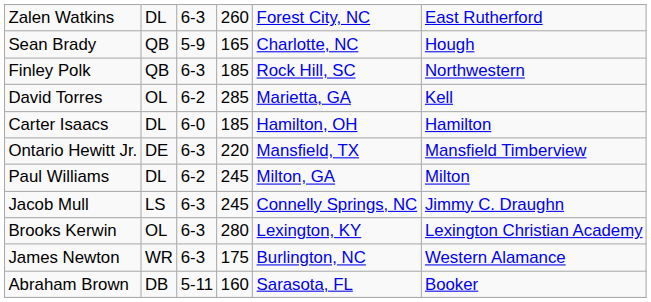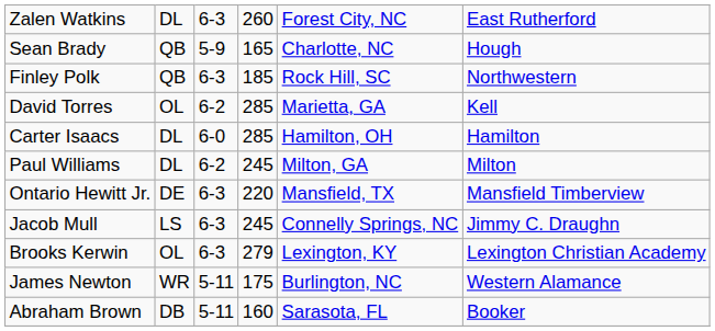Carter Isaacs | column 4: 185 -> 285
rows swapped: Ontario Hewitt Jr. <-> Paul Williams
Brooks Kerwin | column 4: 280 -> 279
James Newton | column 3: 6-3 -> 5-11
